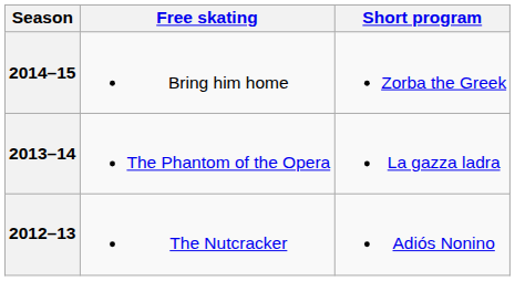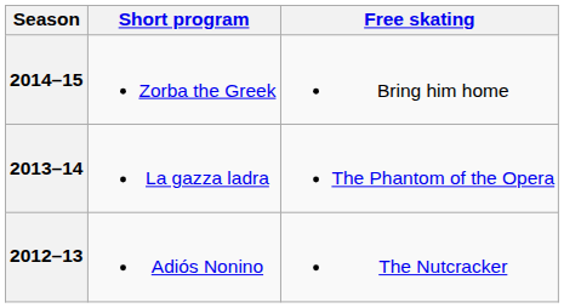columns swapped: Short program <-> Free skating
